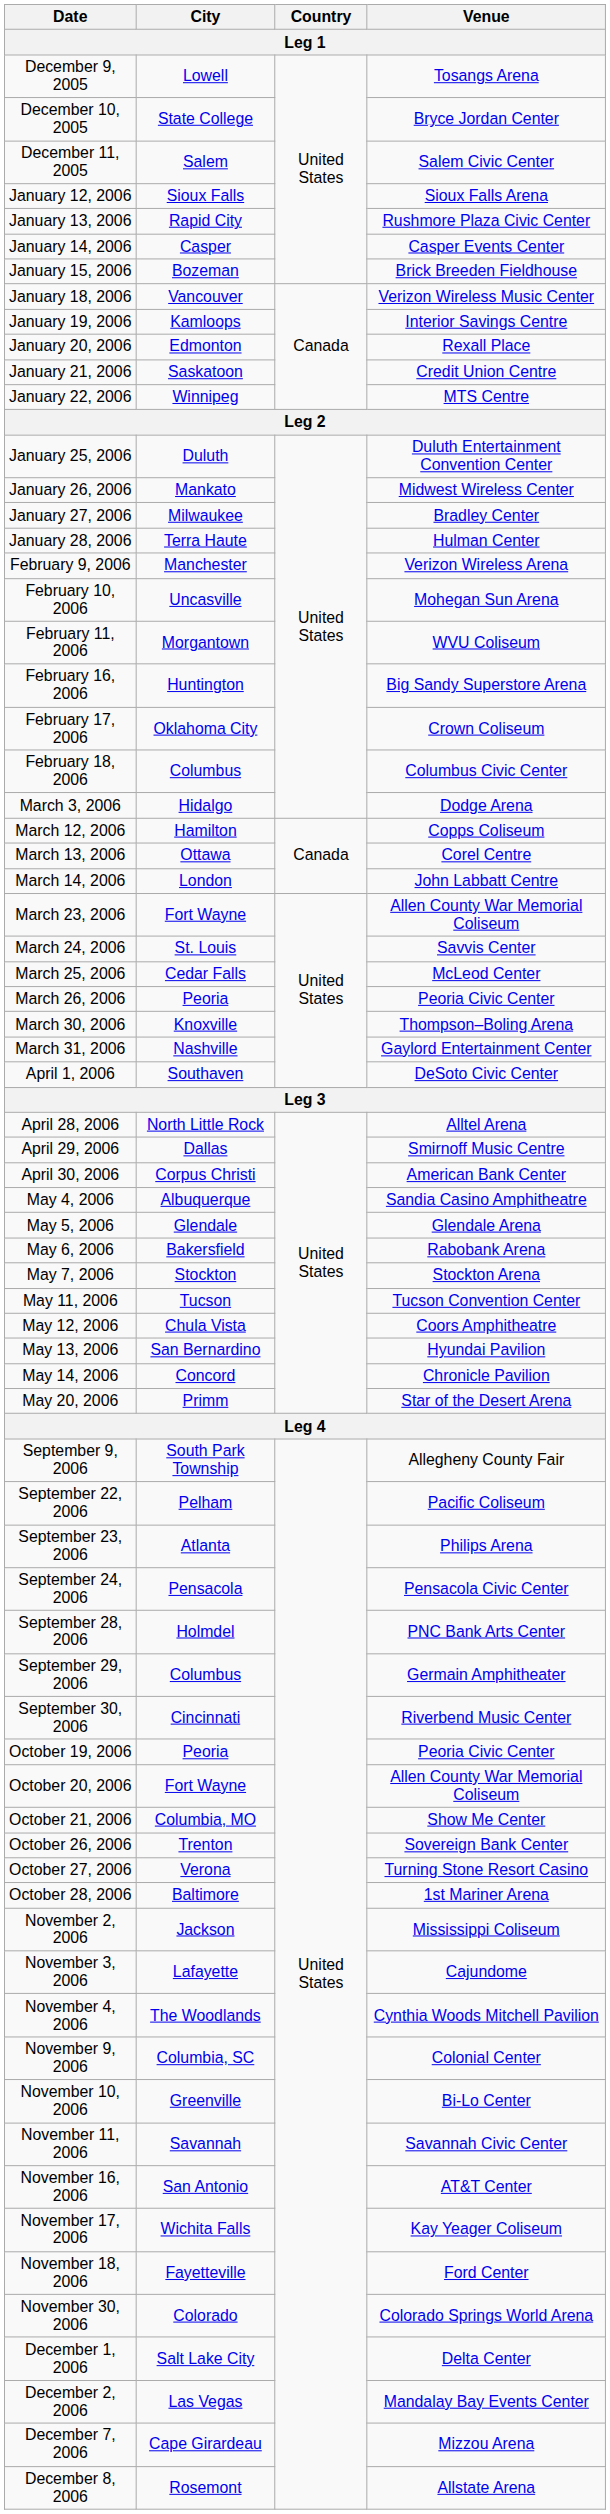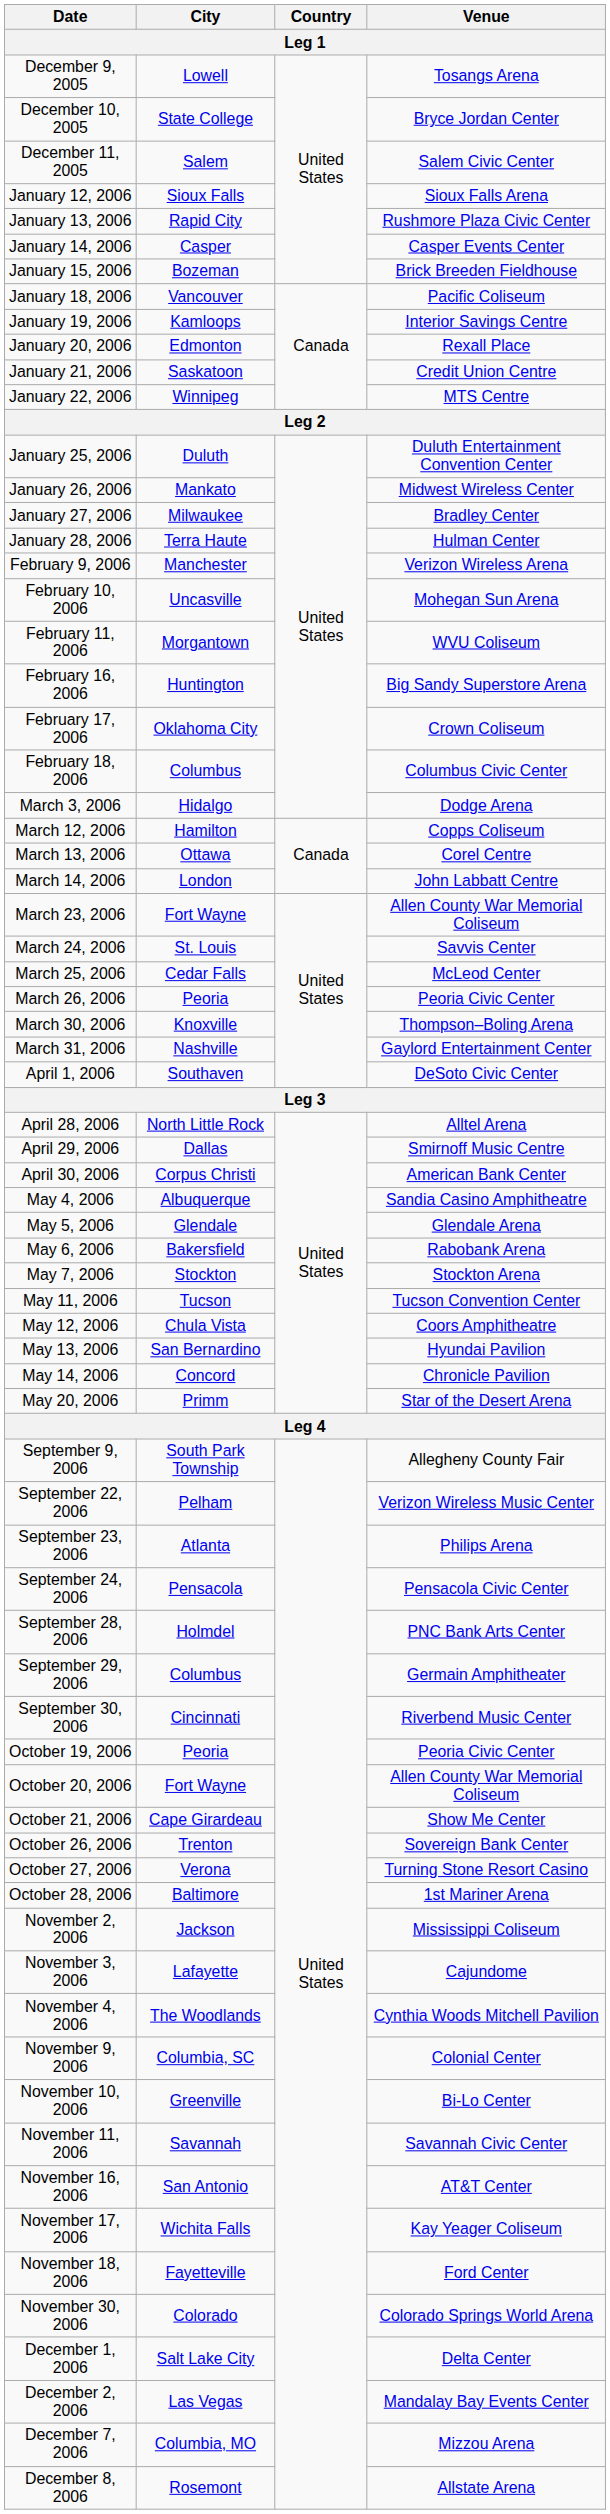January 18, 2006 | Venue: Verizon Wireless Music Center -> Pacific Coliseum
September 22, 2006 | Venue: Pacific Coliseum -> Verizon Wireless Music Center
October 21, 2006 | City: Columbia, MO -> Cape Girardeau
December 7, 2006 | City: Cape Girardeau -> Columbia, MO
